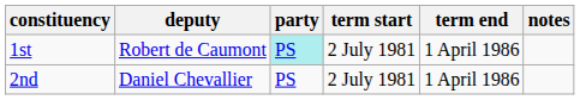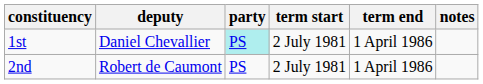1st | deputy: Robert de Caumont -> Daniel Chevallier
2nd | deputy: Daniel Chevallier -> Robert de Caumont
